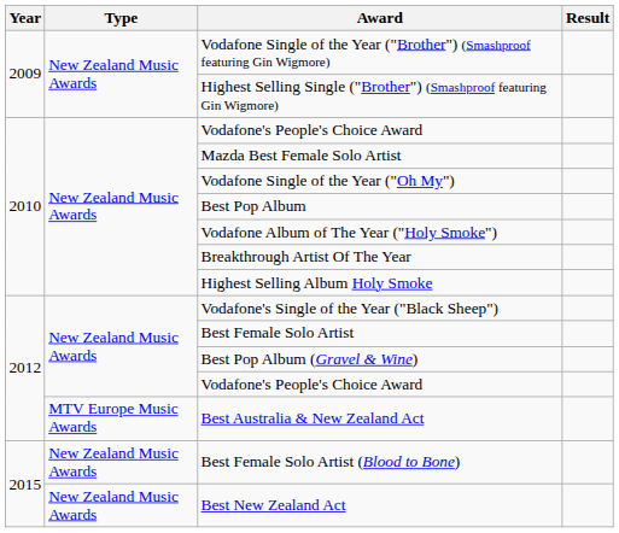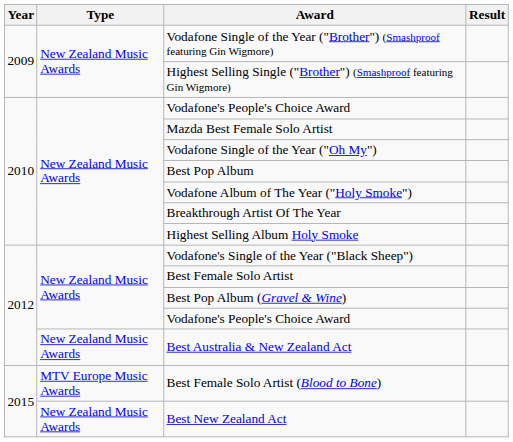Best Australia & New Zealand Act | Type: MTV Europe Music Awards -> New Zealand Music Awards
Best Female Solo Artist (Blood to Bone) | Type: New Zealand Music Awards -> MTV Europe Music Awards
